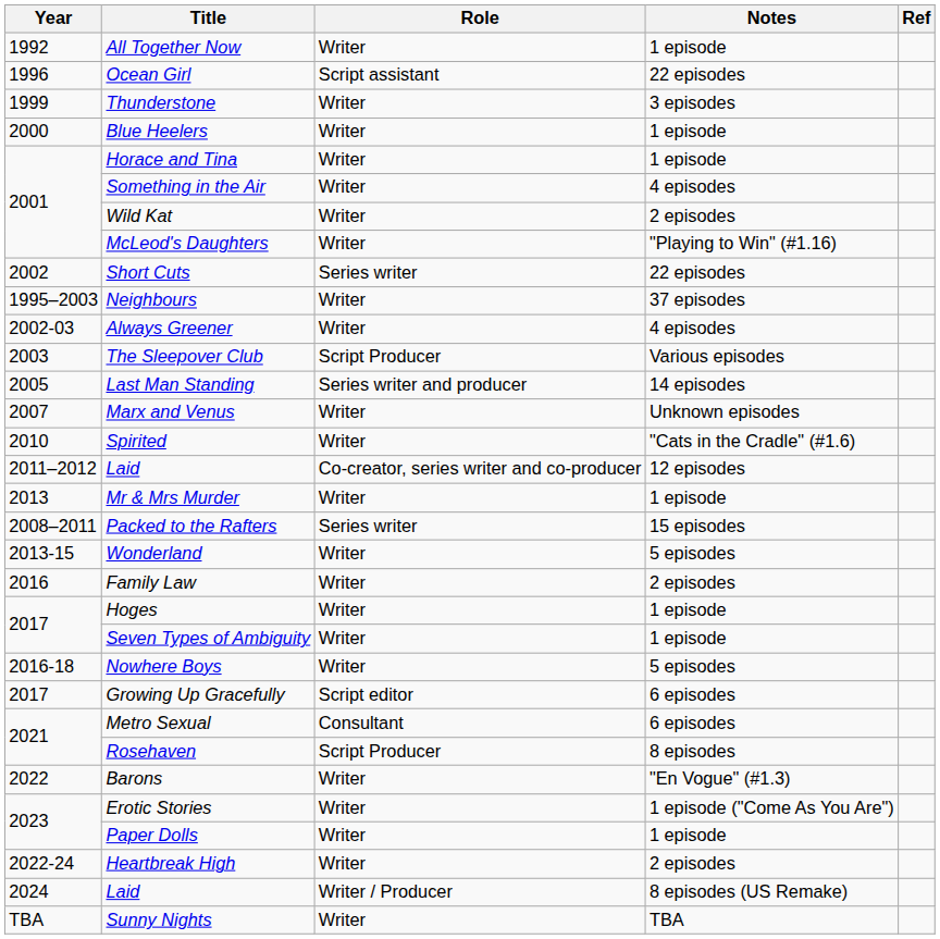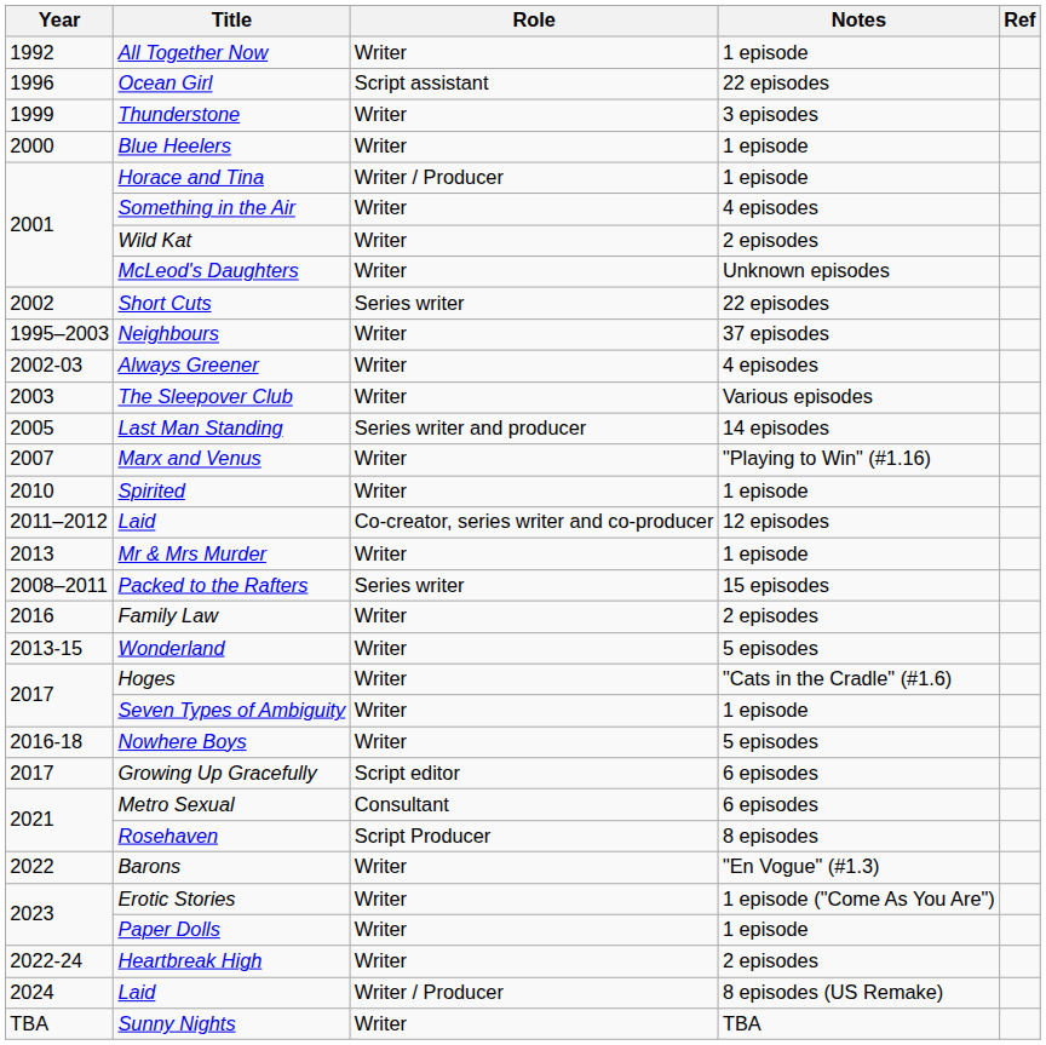Horace and Tina | Role: Writer -> Writer / Producer
McLeod's Daughters | Notes: "Playing to Win" (#1.16) -> Unknown episodes
The Sleepover Club | Role: Script Producer -> Writer
Marx and Venus | Notes: Unknown episodes -> "Playing to Win" (#1.16)
Spirited | Notes: "Cats in the Cradle" (#1.6) -> 1 episode
rows swapped: Wonderland <-> Family Law
Hoges | Notes: 1 episode -> "Cats in the Cradle" (#1.6)
